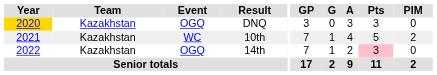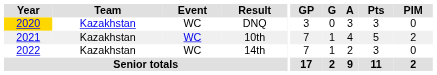DNQ | Event: OGQ -> WC
14th | Event: OGQ -> WC
14th | Pts: pink background -> no background
